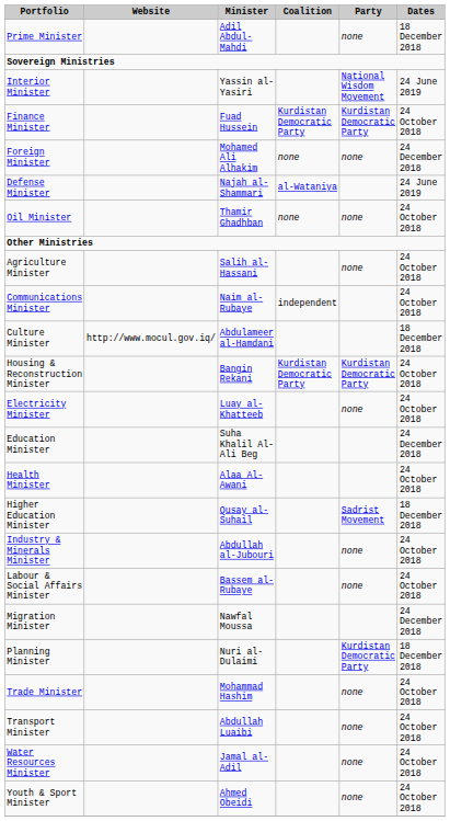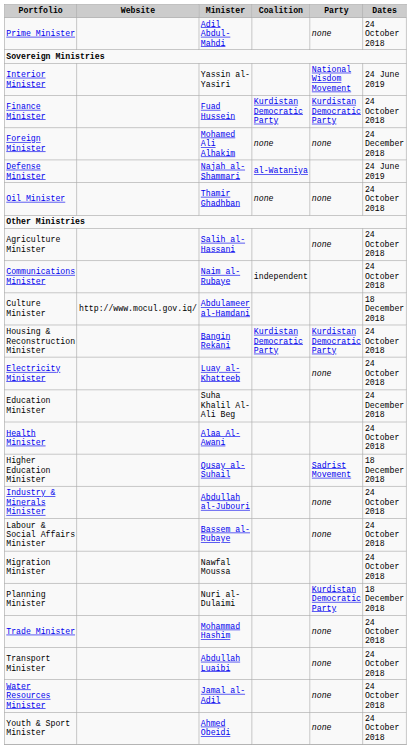Prime Minister | Dates: 18 December 2018 -> 24 October 2018
Migration Minister | Dates: 24 December 2018 -> 24 October 2018
